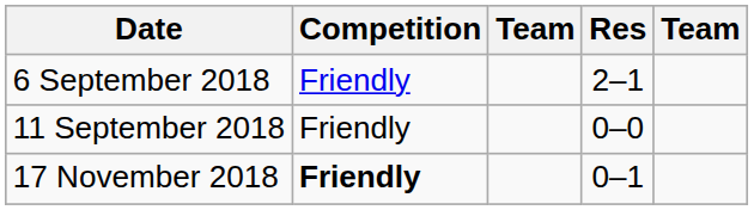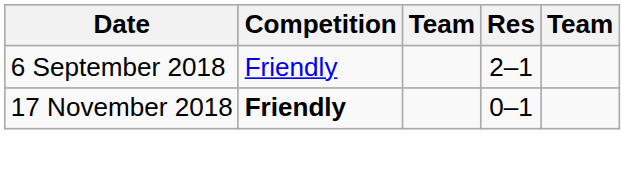- row: 11 September 2018 | Friendly | 0–0
